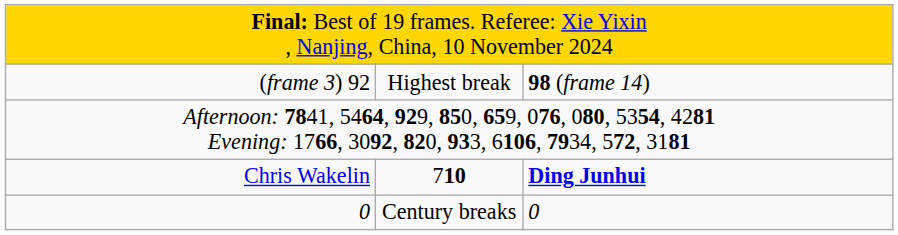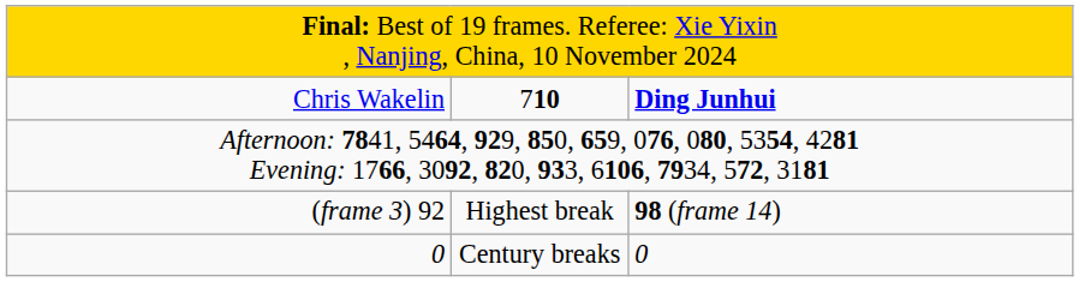rows swapped: Chris Wakelin <-> (frame 3) 92
